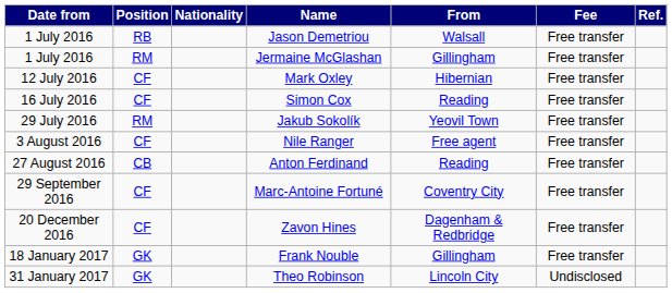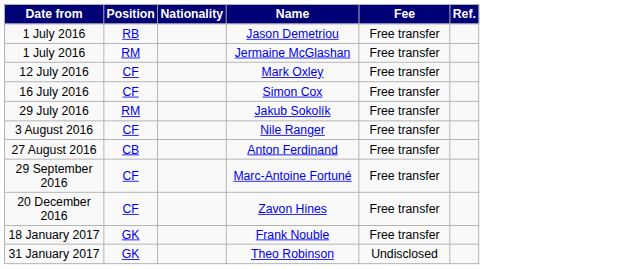- column: From | Walsall | Gillingham | Hibernian | Reading | Yeovil Town | Free agent | Reading | Coventry City | Dagenham & Redbridge | Gillingham | Lincoln City
